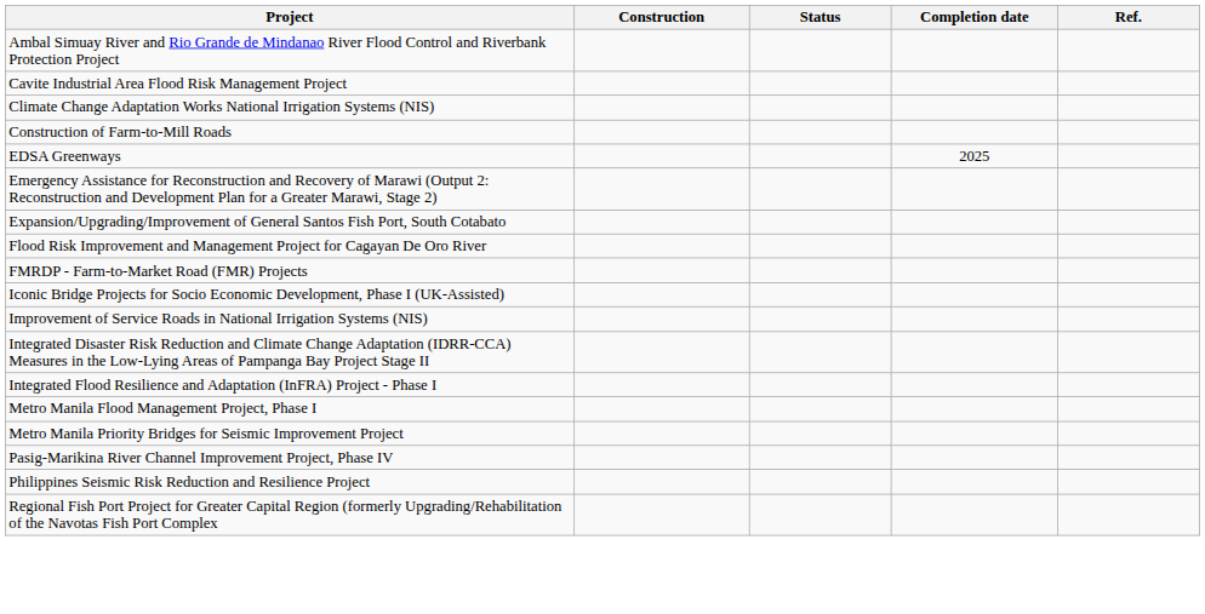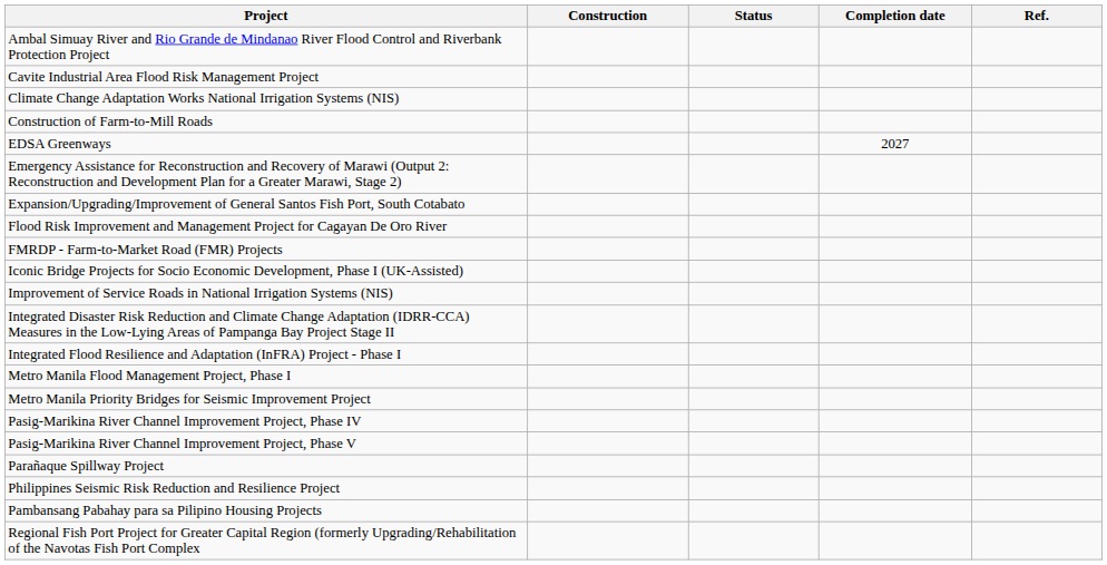EDSA Greenways | Completion date: 2025 -> 2027
+ row: Pasig-Marikina River Channel Improvement Project, Phase V
+ row: Parañaque Spillway Project
+ row: Pambansang Pabahay para sa Pilipino Housing Projects
